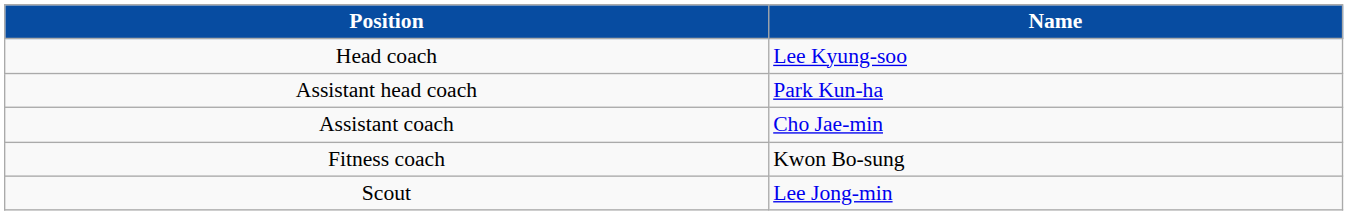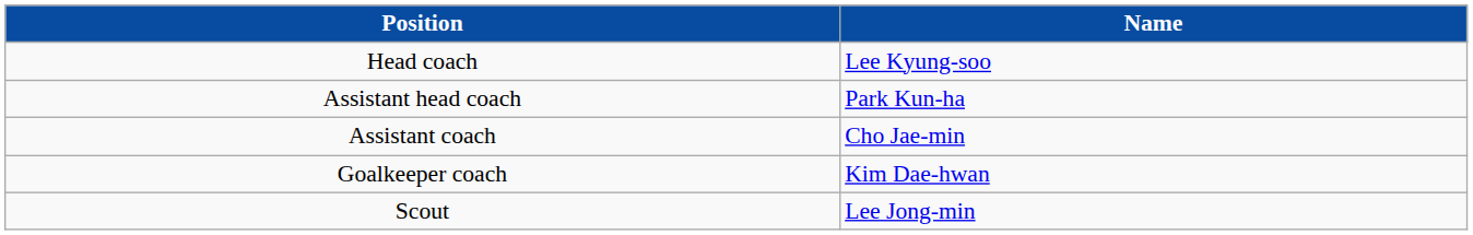+ row: Goalkeeper coach | Kim Dae-hwan
- row: Fitness coach | Kwon Bo-sung
